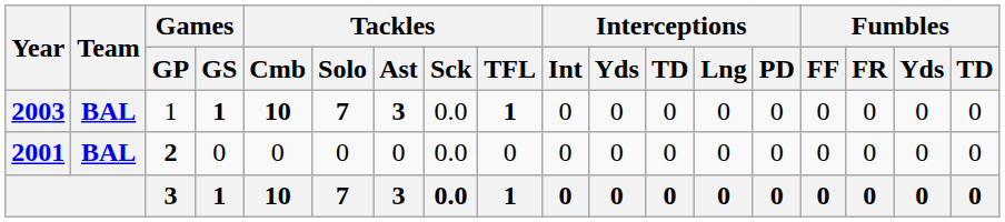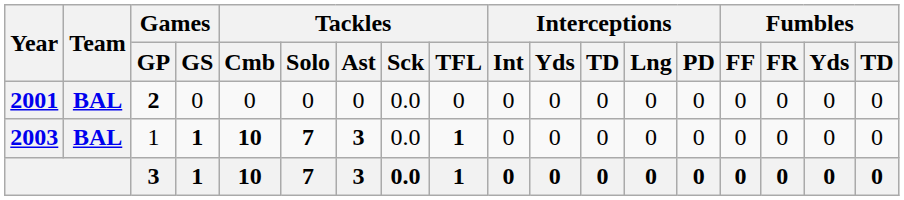rows swapped: 2001 <-> 2003
